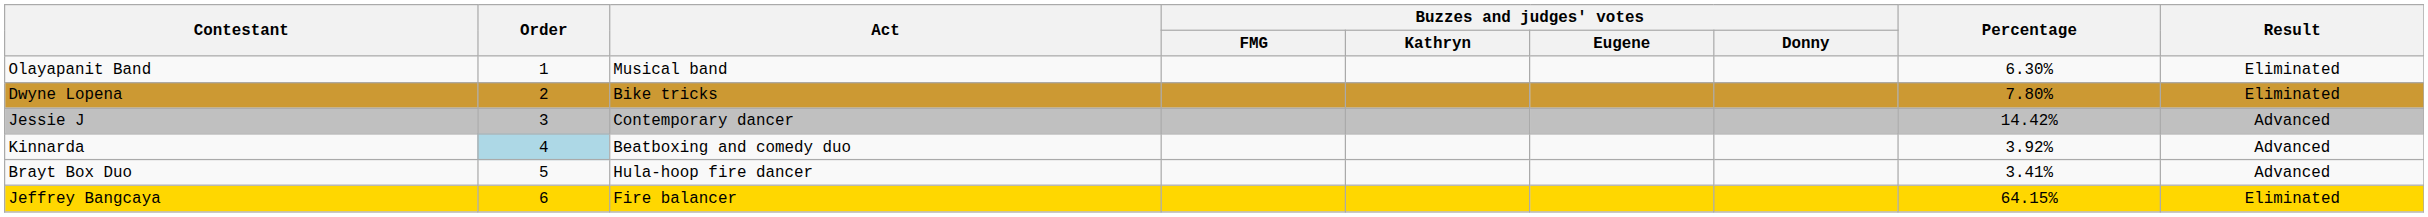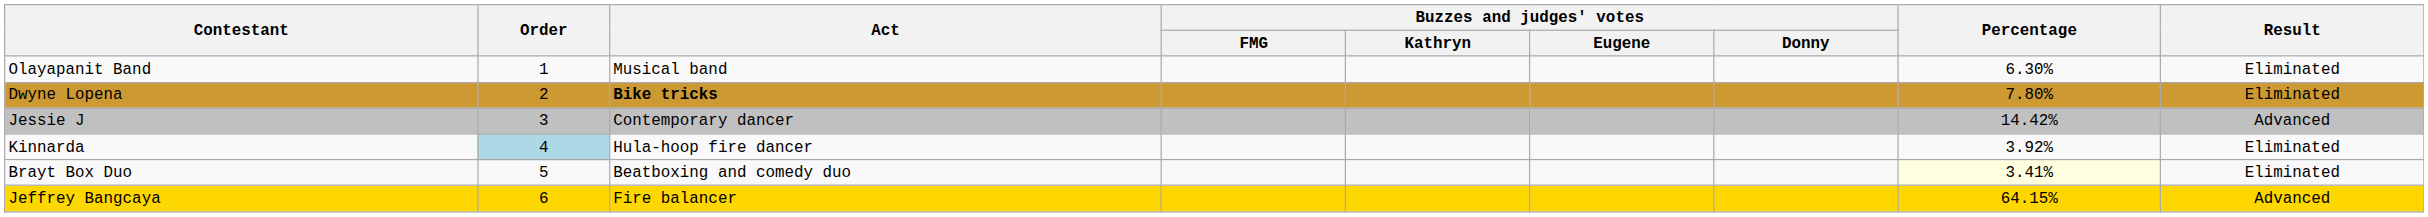Dwyne Lopena | Act: normal -> bold
Kinnarda | Act: Beatboxing and comedy duo -> Hula-hoop fire dancer
Kinnarda | Result: Advanced -> Eliminated
Brayt Box Duo | Act: Hula-hoop fire dancer -> Beatboxing and comedy duo
Brayt Box Duo | Percentage: no background -> lightyellow background
Brayt Box Duo | Result: Advanced -> Eliminated
Jeffrey Bangcaya | Result: Eliminated -> Advanced
